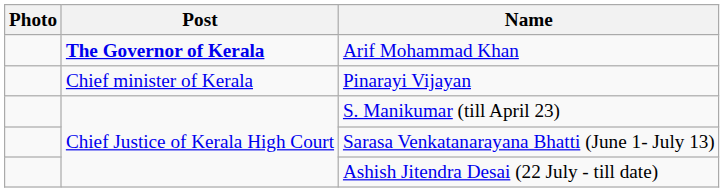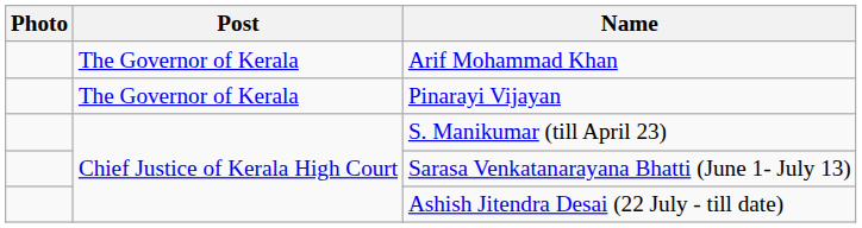Arif Mohammad Khan | Post: bold -> normal
Pinarayi Vijayan | Post: Chief minister of Kerala -> The Governor of Kerala
